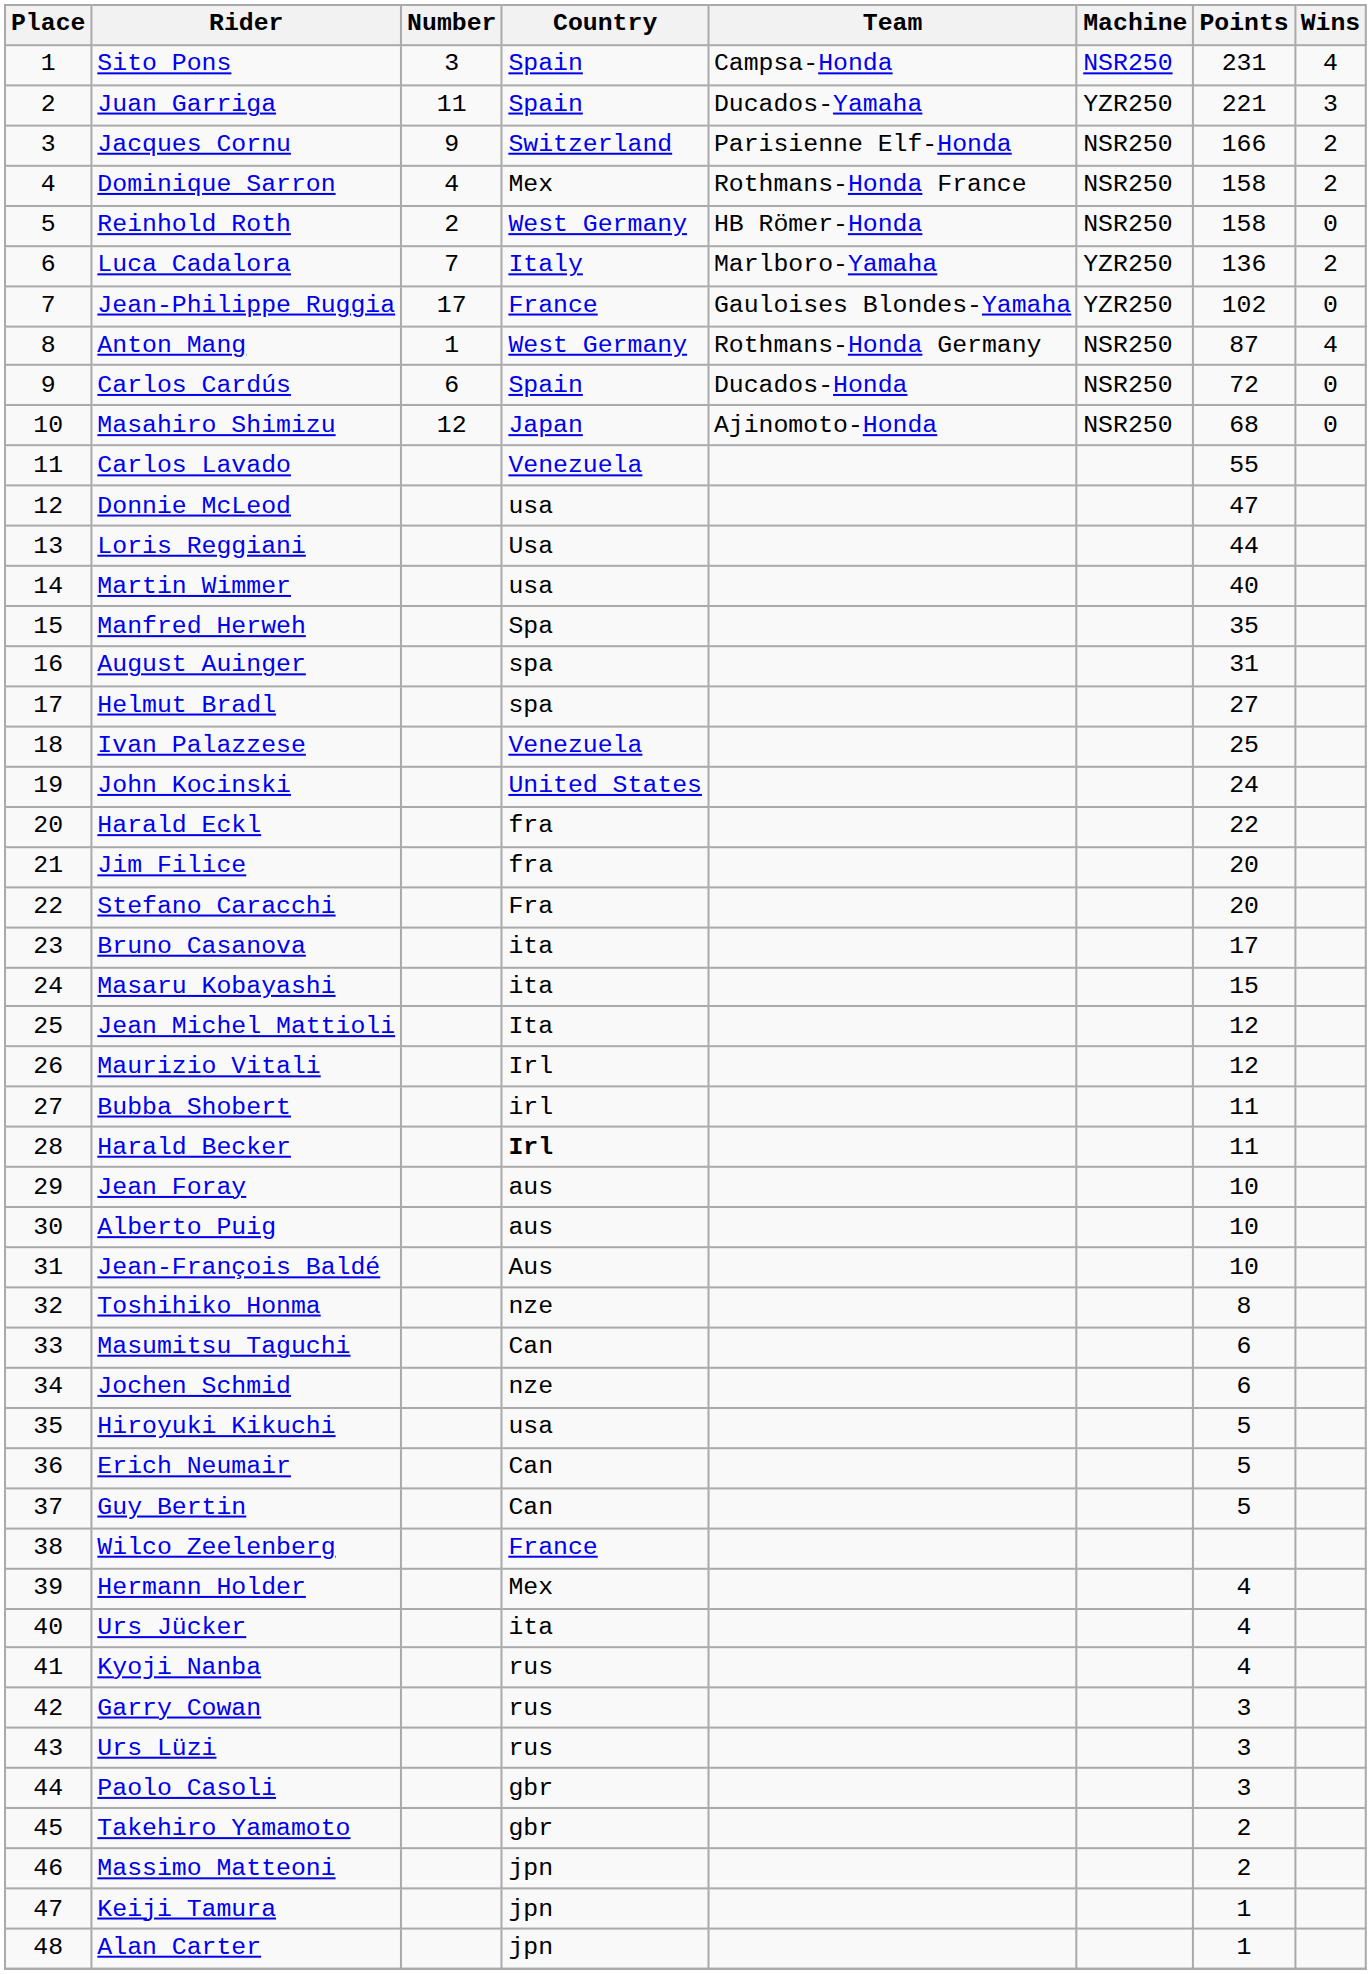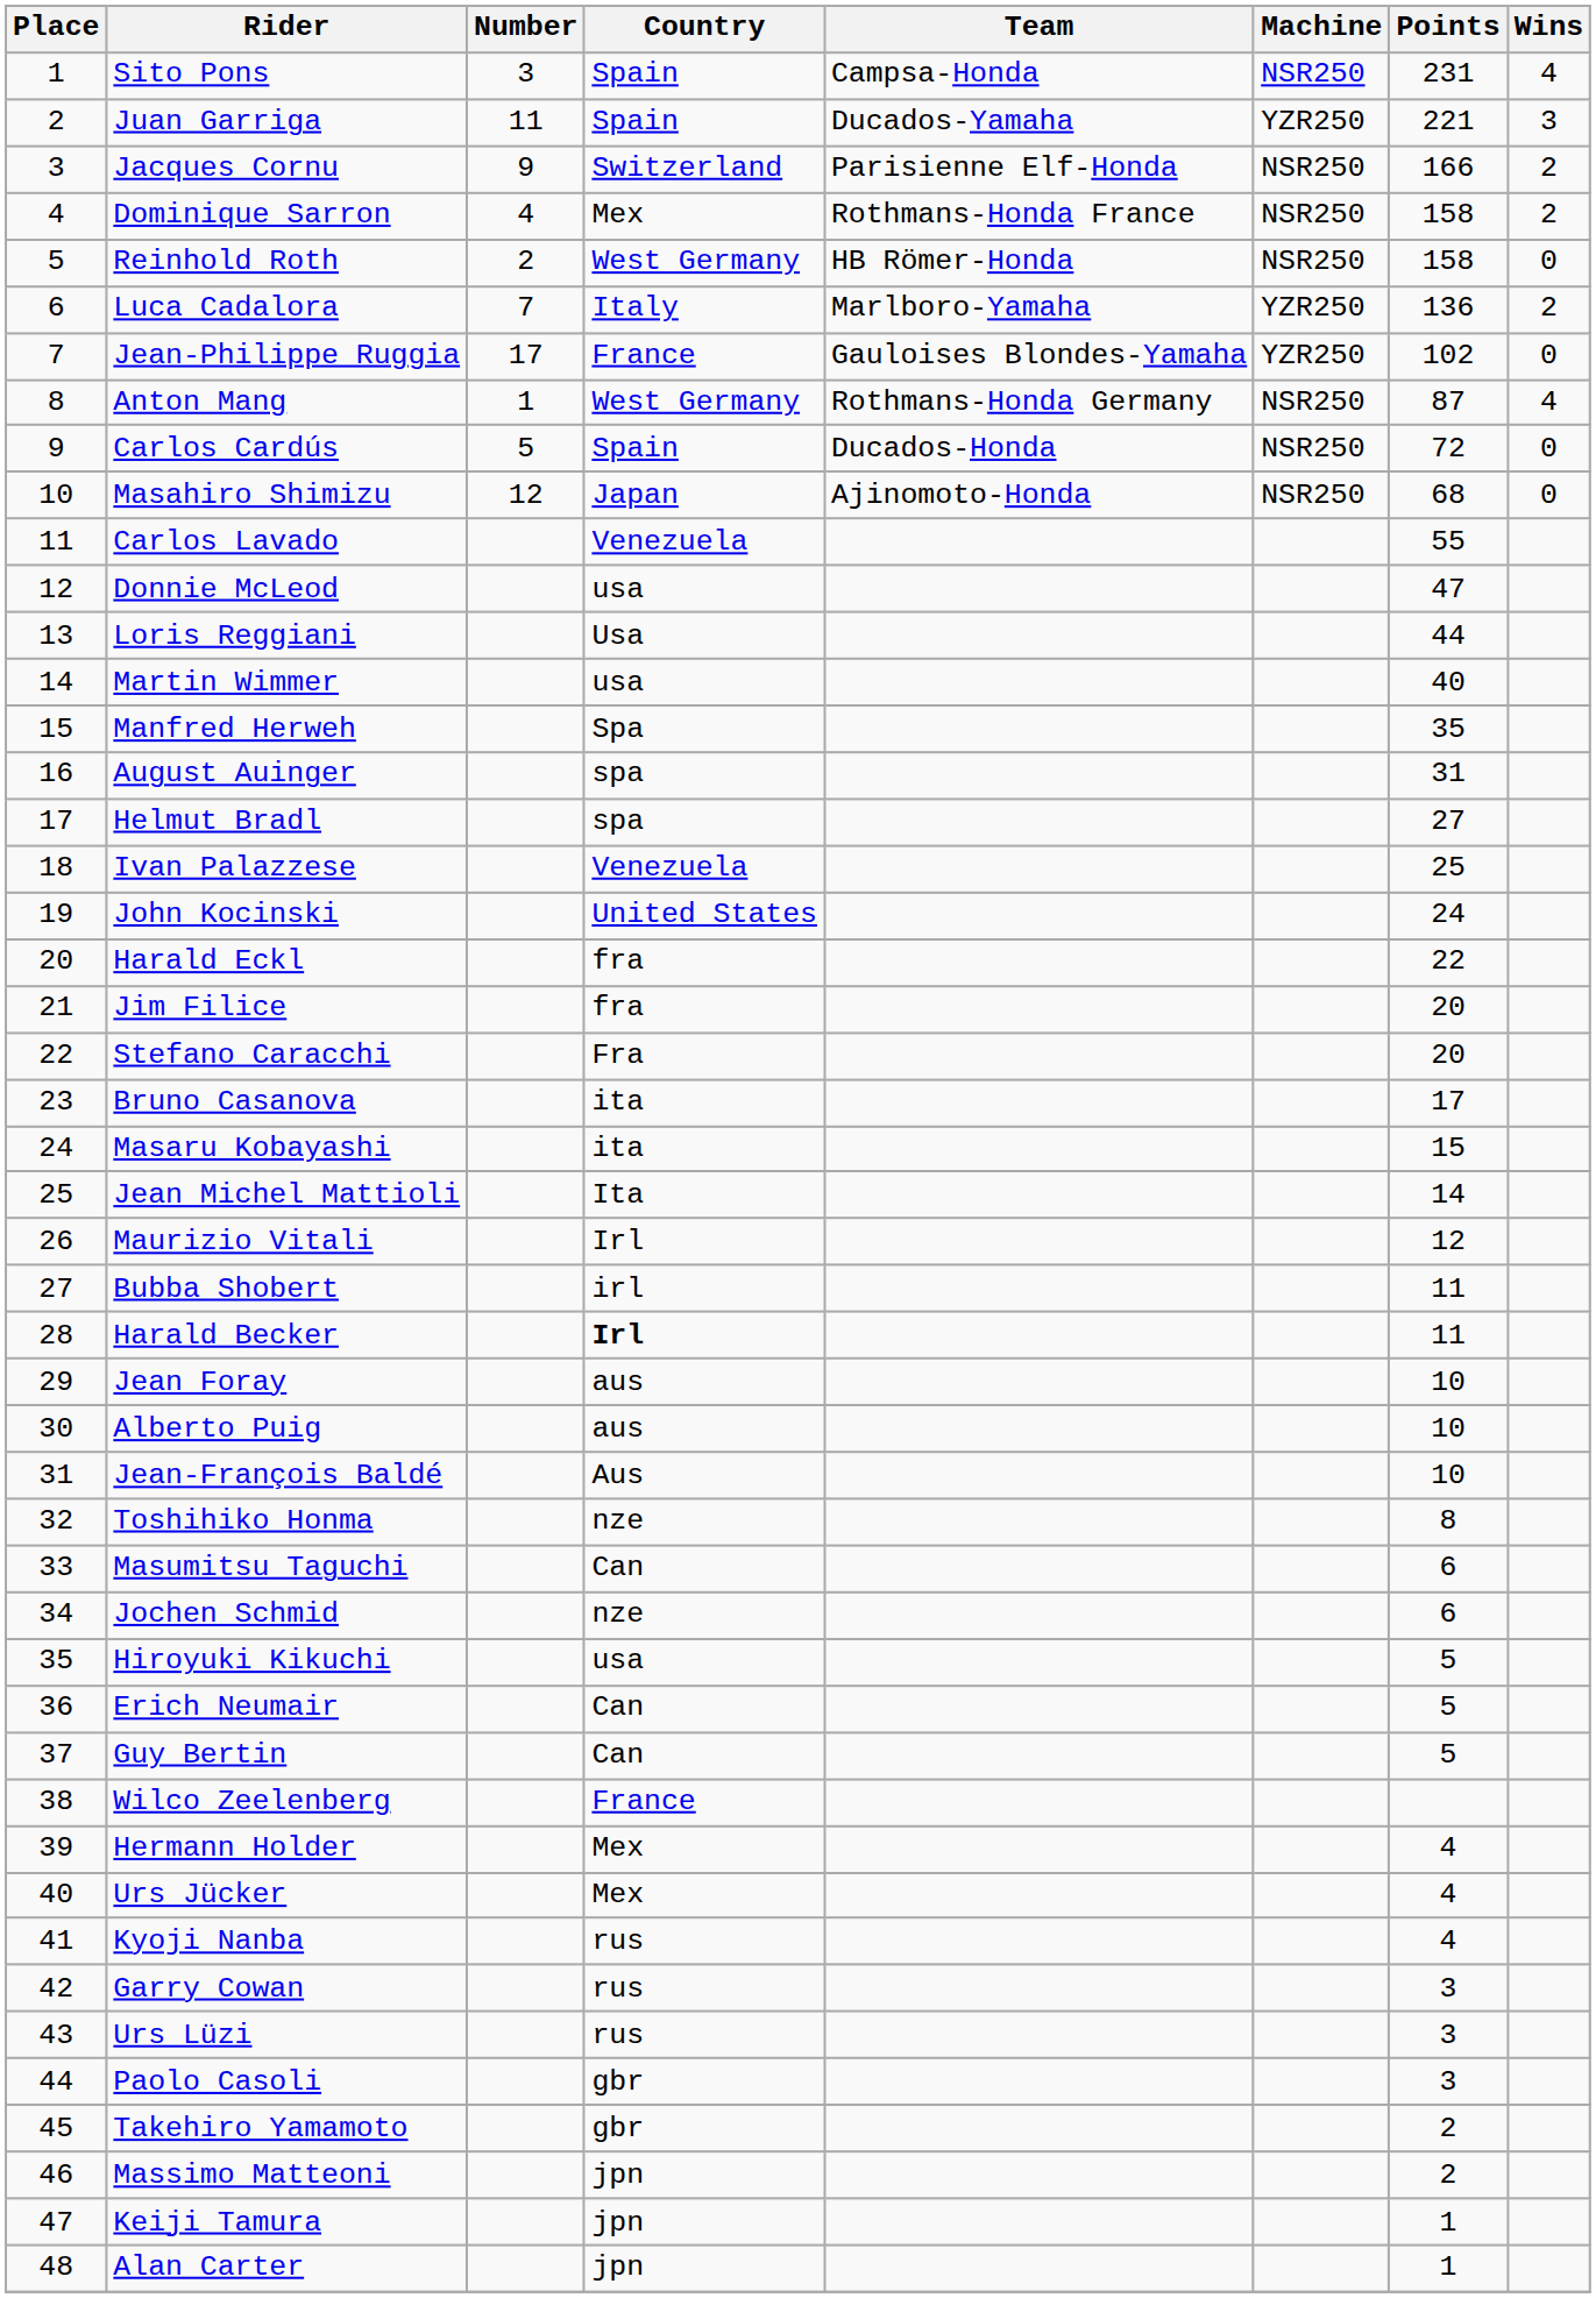Carlos Cardús | Number: 6 -> 5
Jean Michel Mattioli | Points: 12 -> 14
Urs Jücker | Country: ita -> Mex
